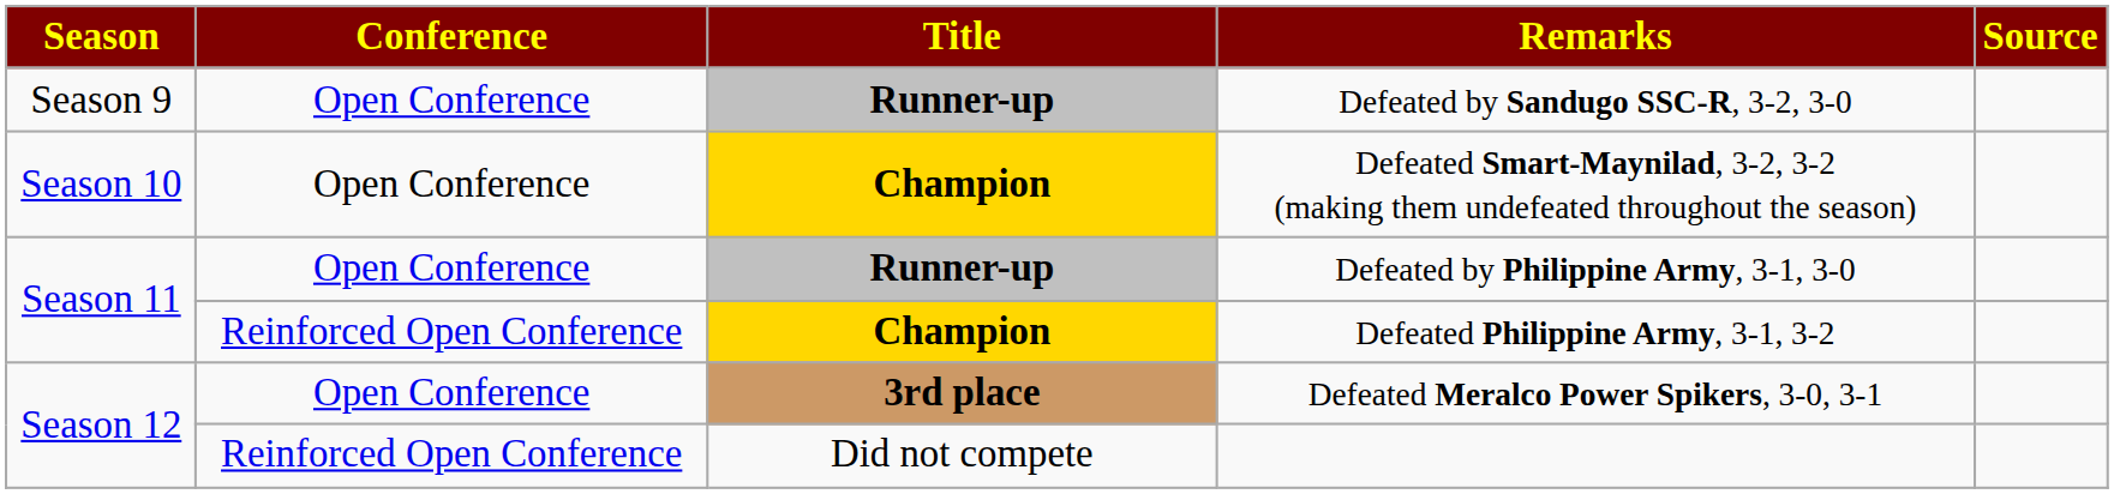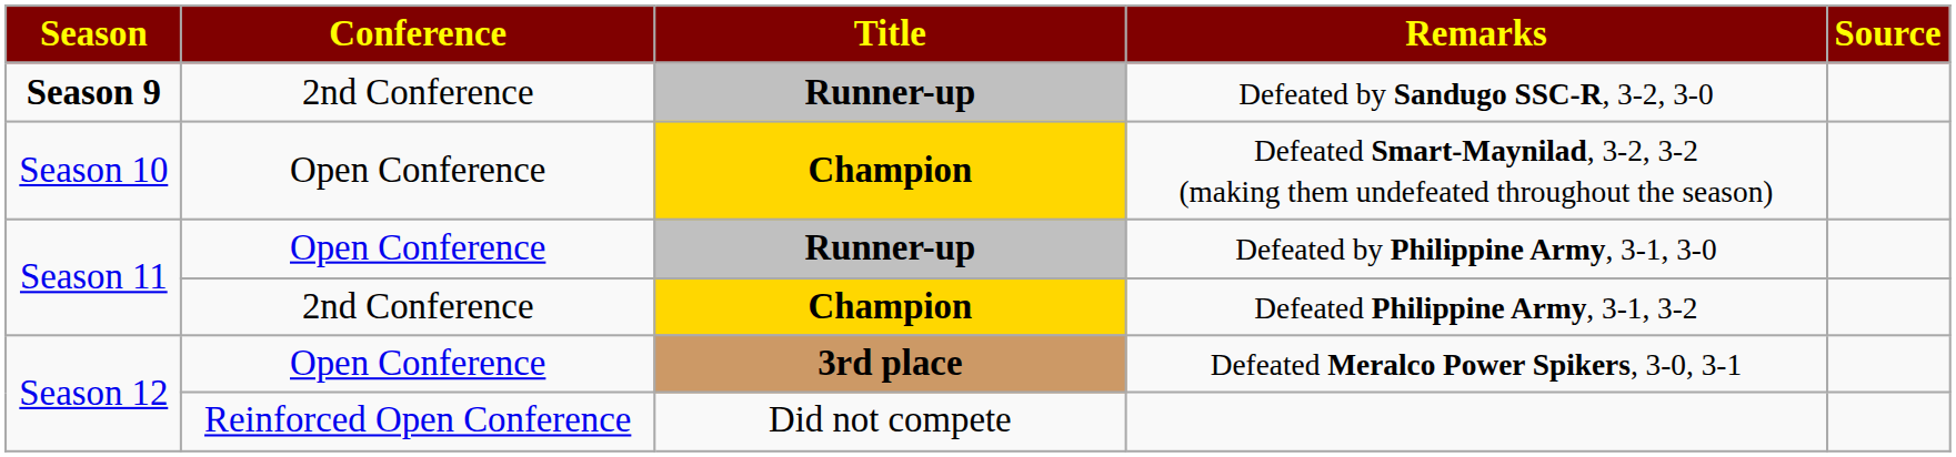Defeated by Sandugo SSC-R, 3-2, 3-0 | Season: normal -> bold
Defeated by Sandugo SSC-R, 3-2, 3-0 | Conference: Open Conference -> 2nd Conference
Defeated Philippine Army, 3-1, 3-2 | Conference: Reinforced Open Conference -> 2nd Conference
